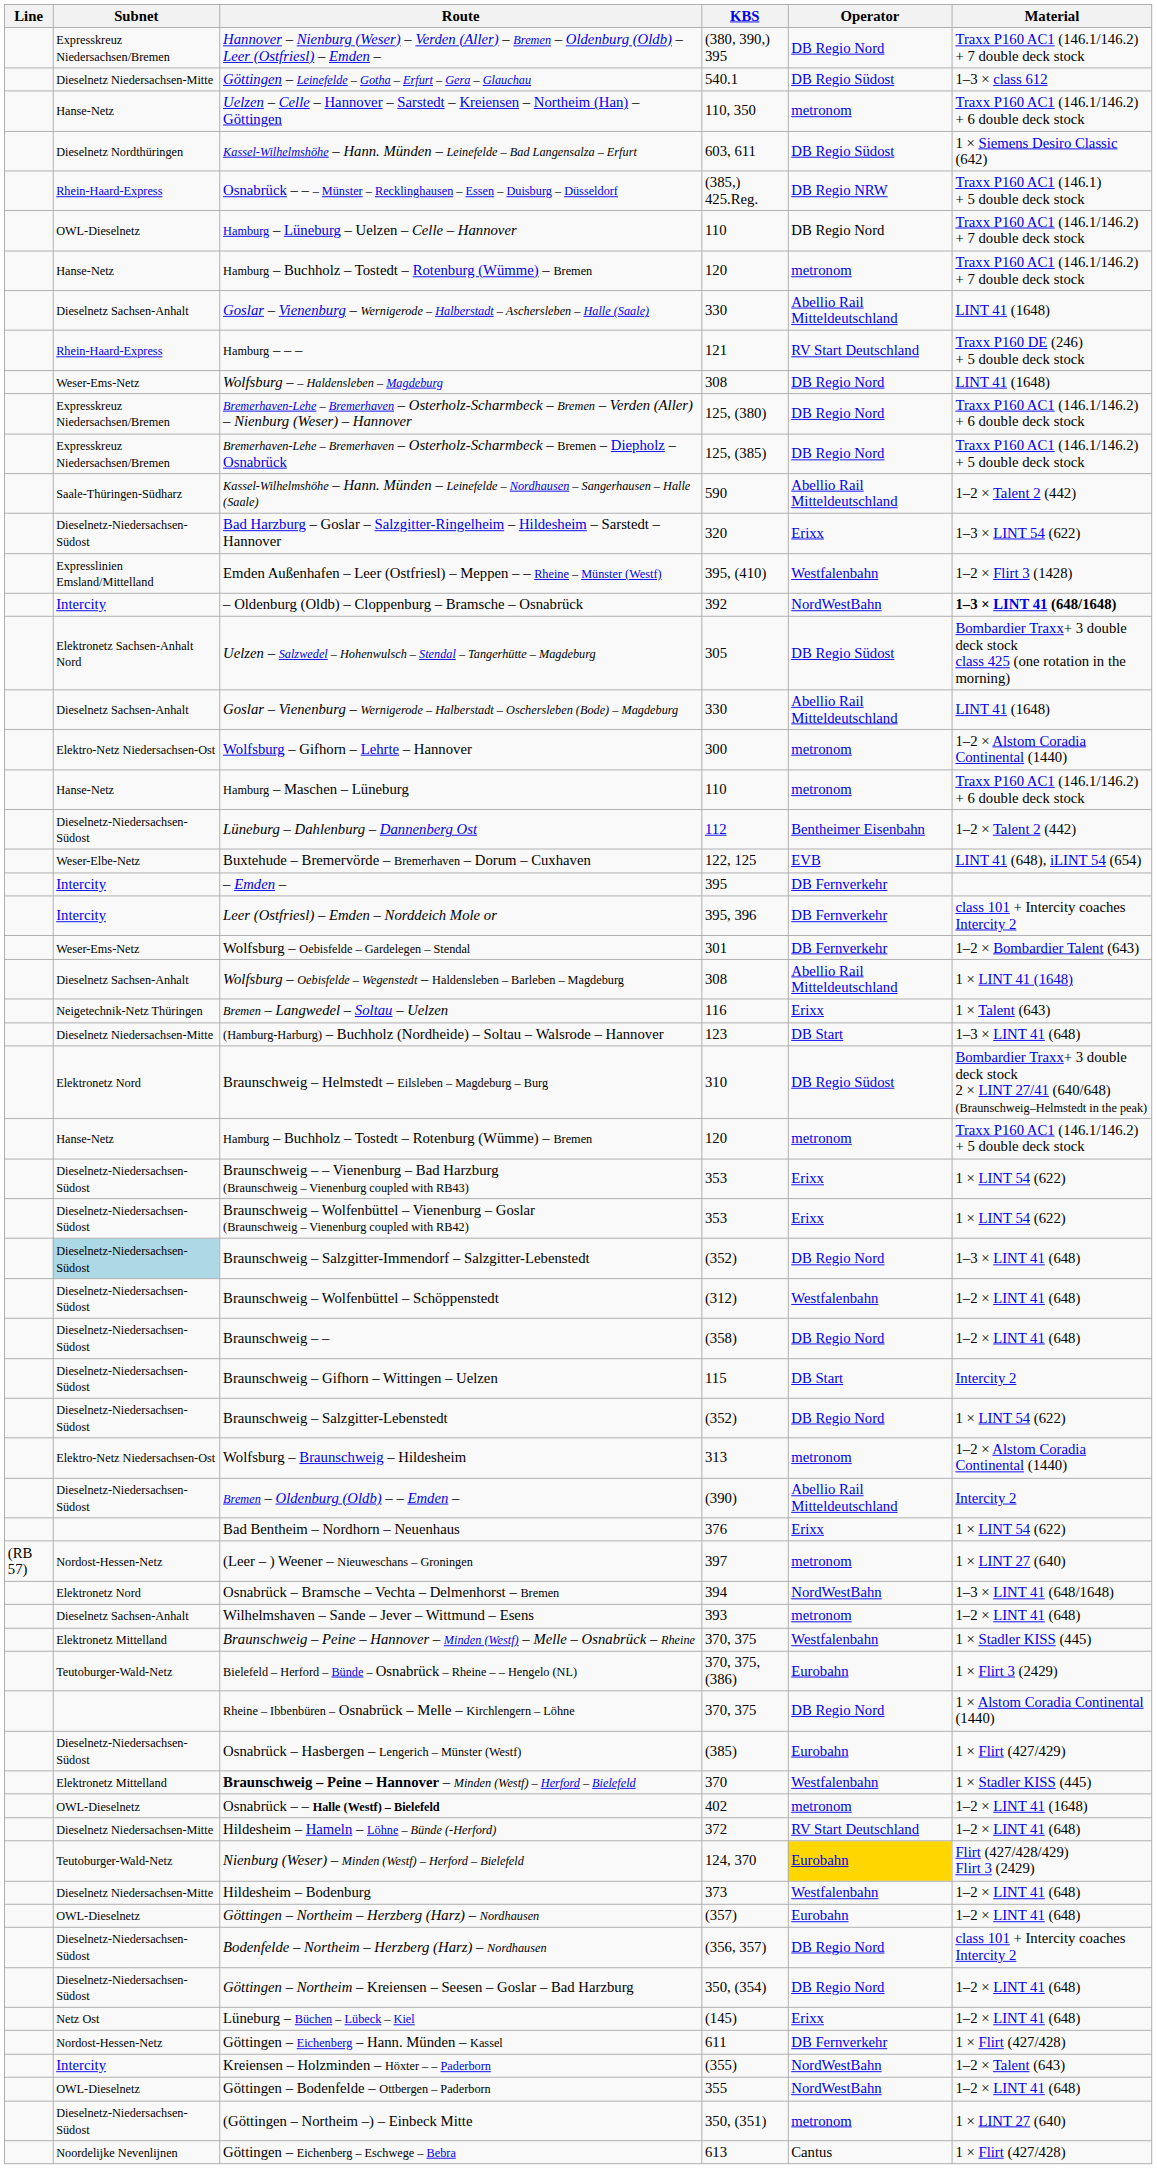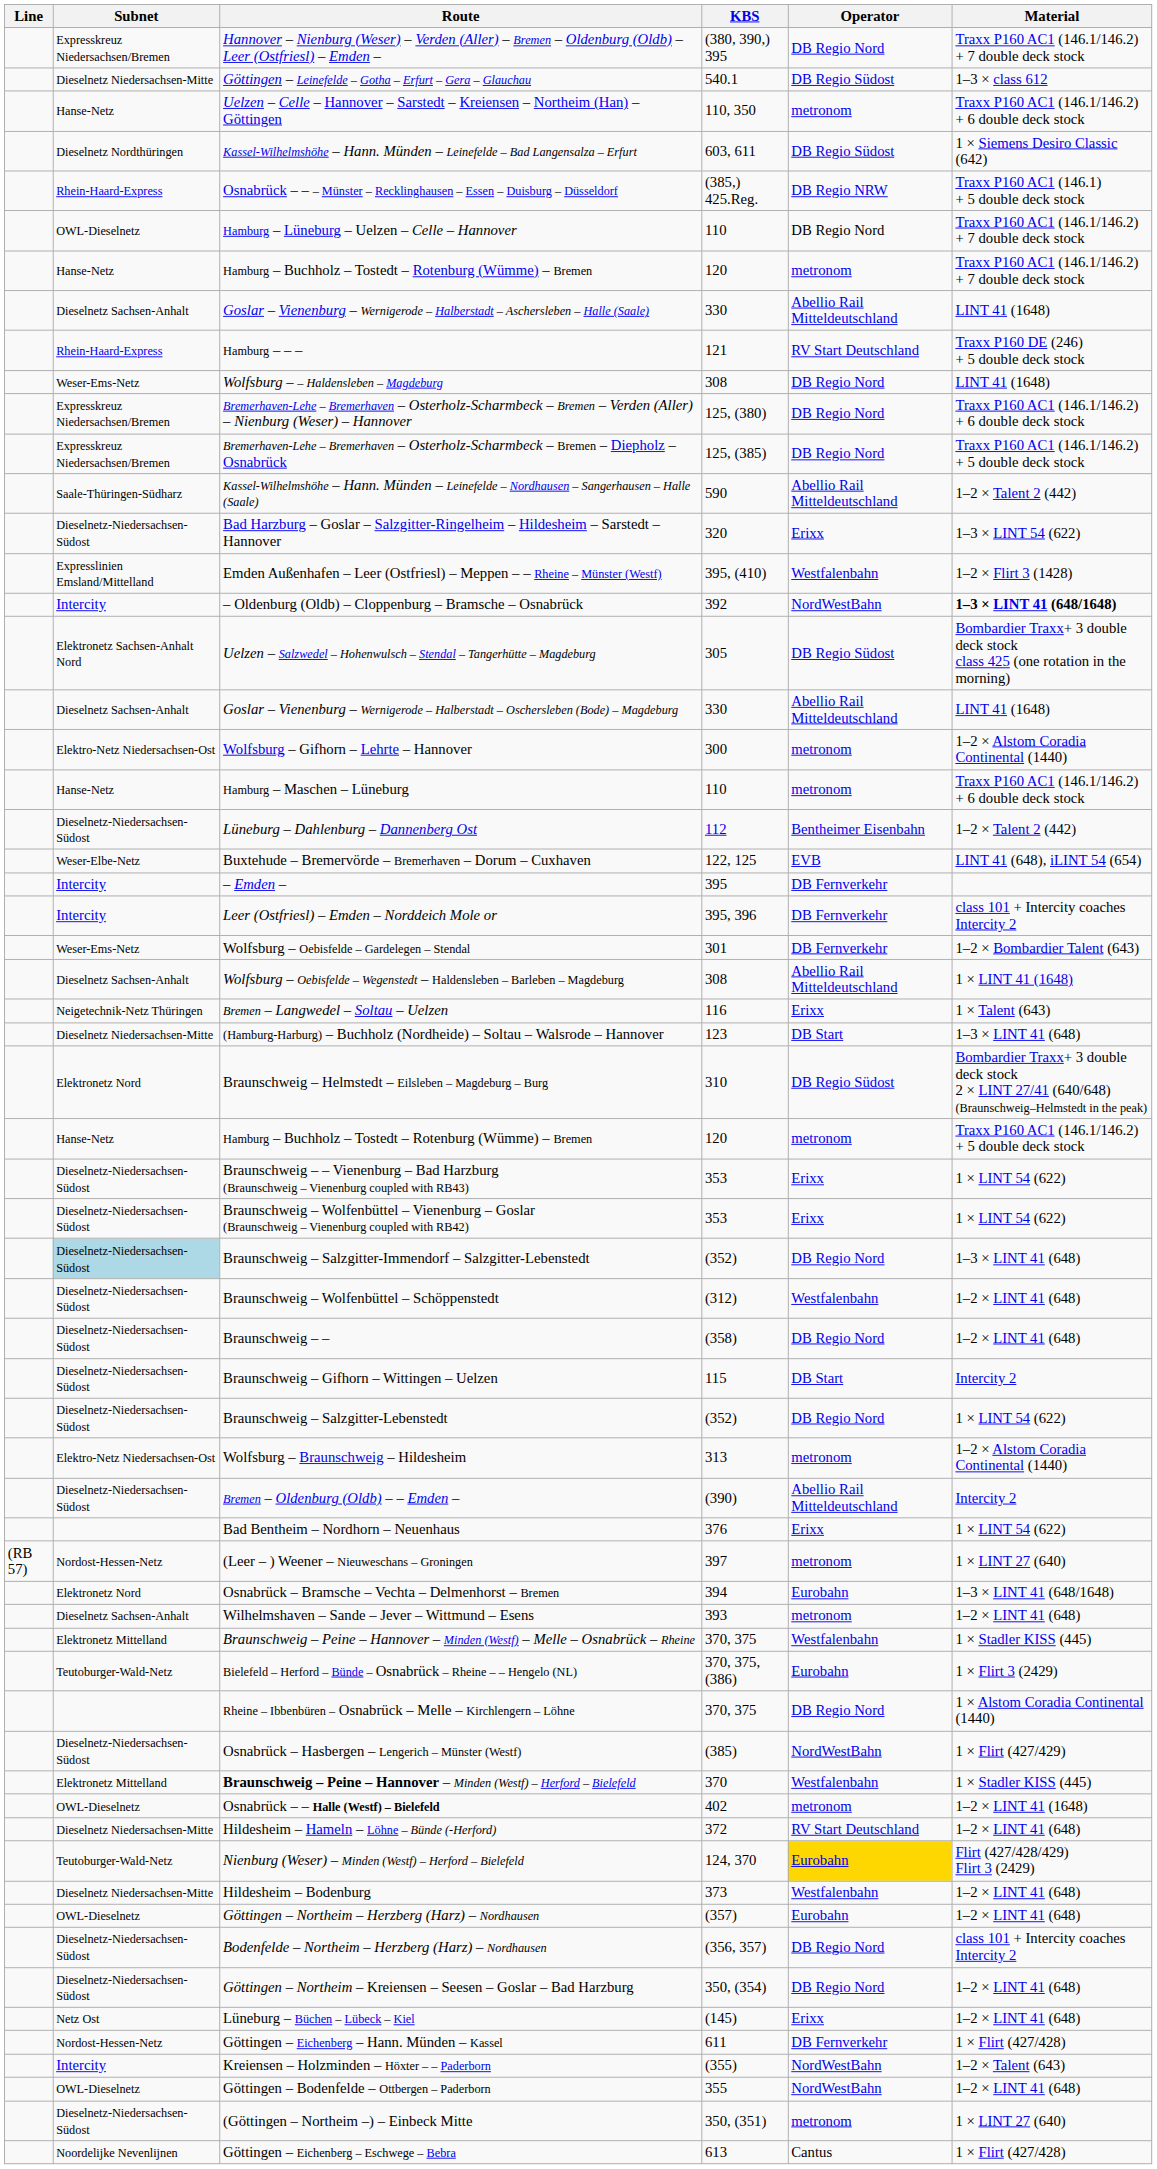Osnabrück – Bramsche – Vechta – Delmenhorst – Bremen | Operator: NordWestBahn -> Eurobahn
Osnabrück – Hasbergen – Lengerich – Münster (Westf) | Operator: Eurobahn -> NordWestBahn
